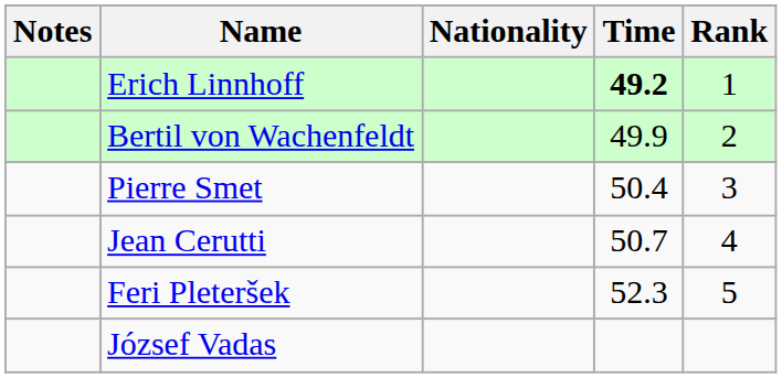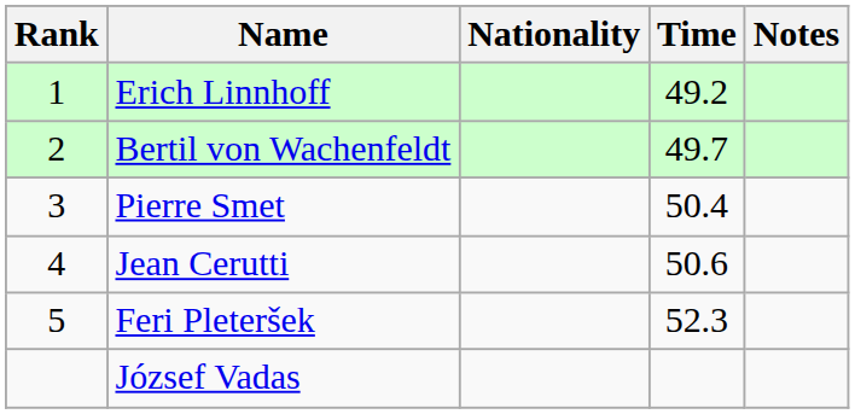columns swapped: Rank <-> Notes
Erich Linnhoff | Time: bold -> normal
Bertil von Wachenfeldt | Time: 49.9 -> 49.7
Jean Cerutti | Time: 50.7 -> 50.6
